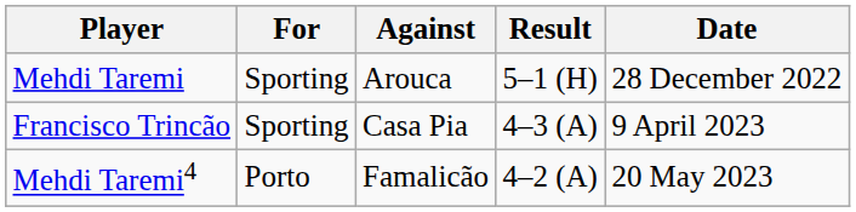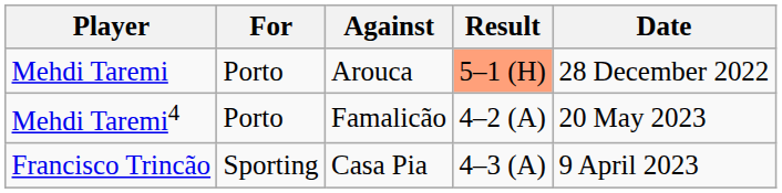Mehdi Taremi | For: Sporting -> Porto
Mehdi Taremi | Result: no background -> lightsalmon background
rows swapped: Francisco Trincão <-> Mehdi Taremi4
